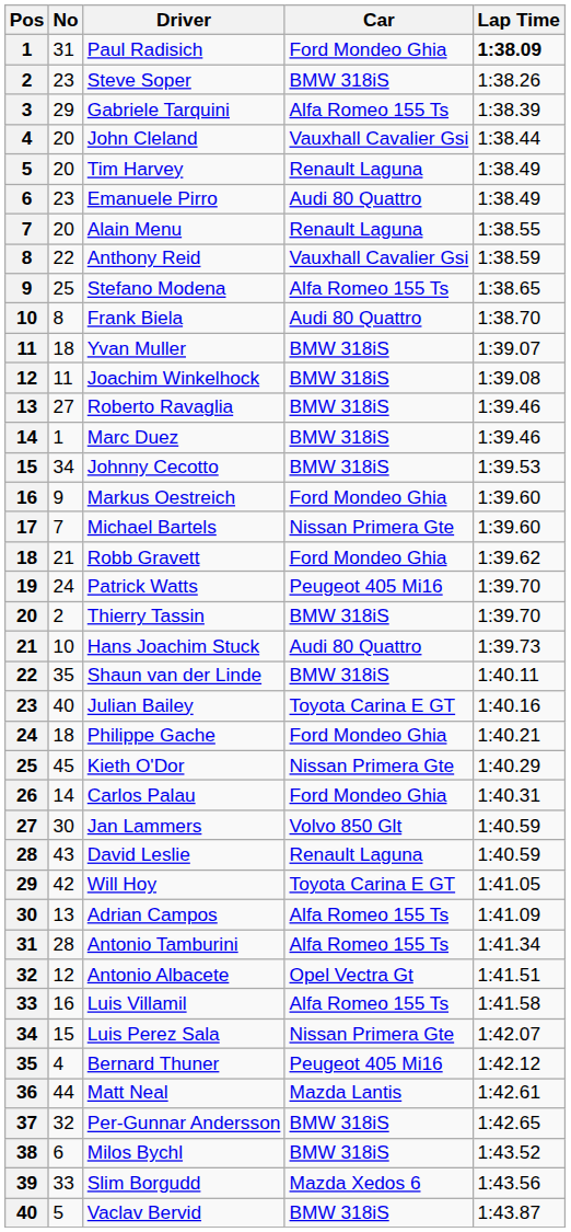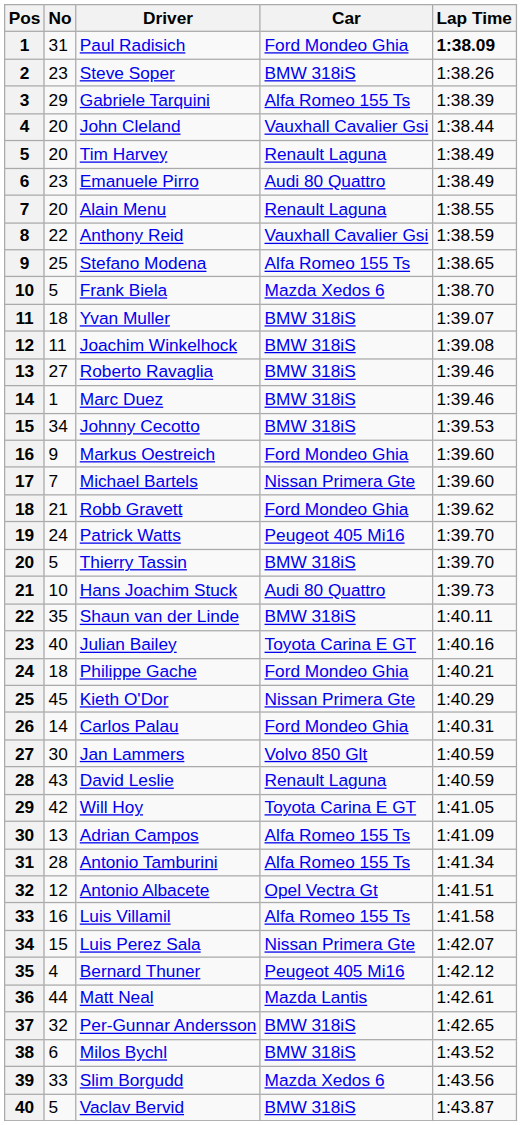Frank Biela | No: 8 -> 5
Frank Biela | Car: Audi 80 Quattro -> Mazda Xedos 6
Thierry Tassin | No: 2 -> 5
